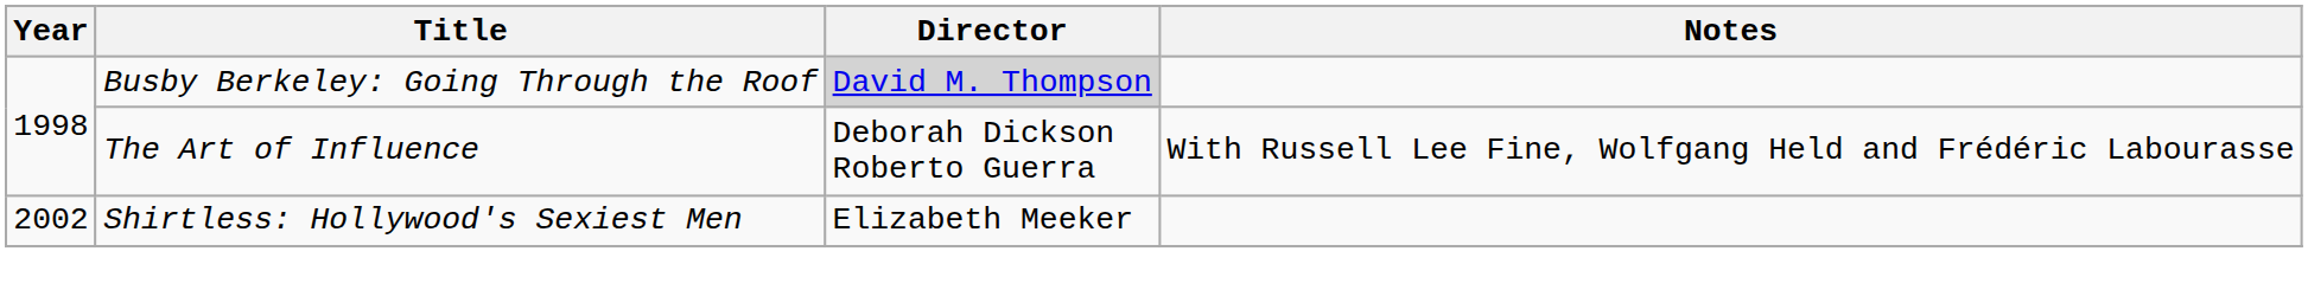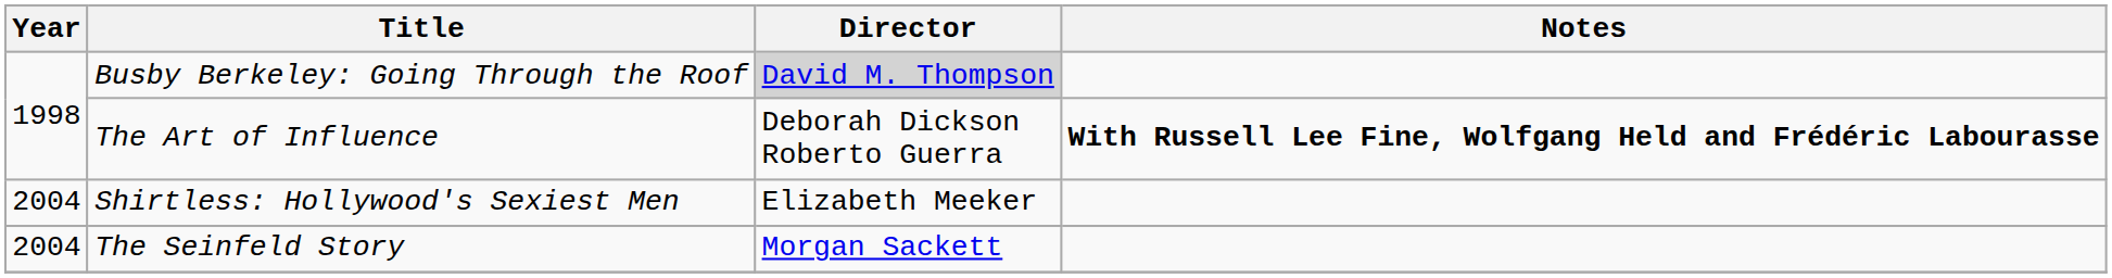The Art of Influence | Notes: normal -> bold
Shirtless: Hollywood's Sexiest Men | Year: 2002 -> 2004
+ row: 2004 | The Seinfeld Story | Morgan Sackett
